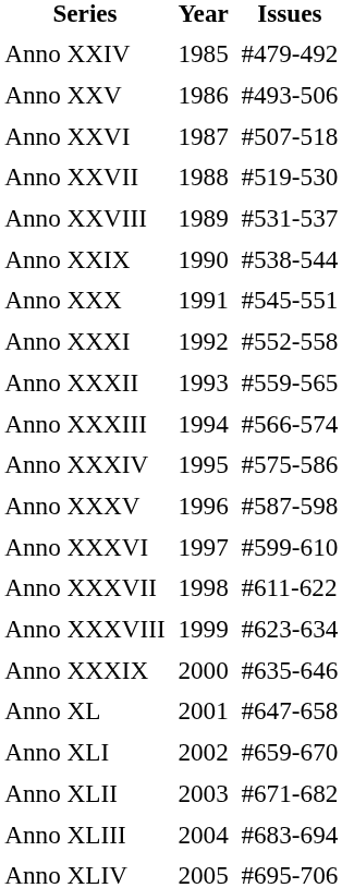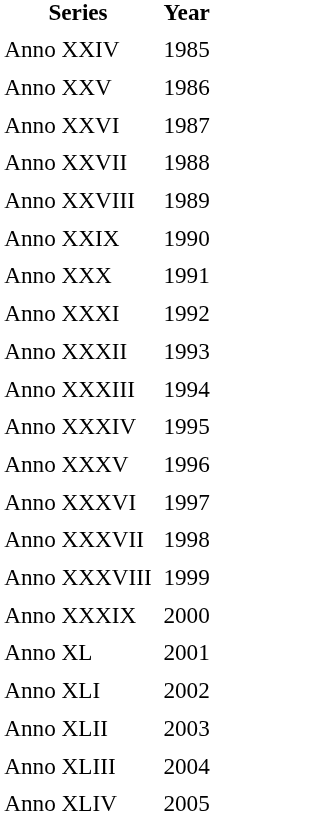- column: Issues | #479-492 | #493-506 | #507-518 | #519-530 | #531-537 | #538-544 | #545-551 | #552-558 | #559-565 | #566-574 | #575-586 | #587-598 | #599-610 | #611-622 | #623-634 | #635-646 | #647-658 | #659-670 | #671-682 | #683-694 | #695-706
